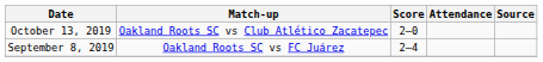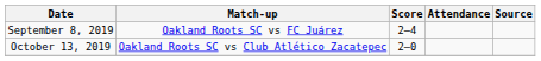rows swapped: September 8, 2019 <-> October 13, 2019
